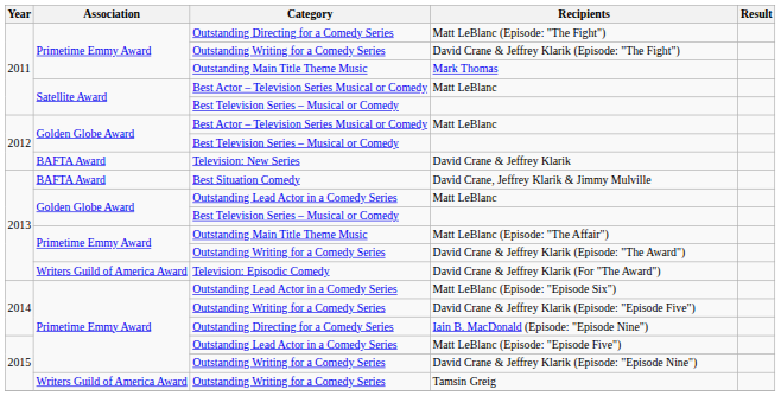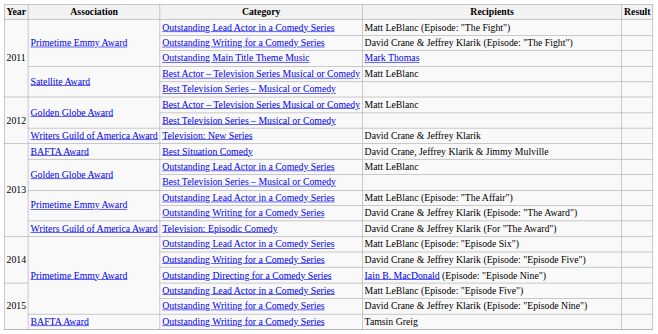Matt LeBlanc (Episode: "The Fight") | Category: Outstanding Directing for a Comedy Series -> Outstanding Lead Actor in a Comedy Series
David Crane & Jeffrey Klarik | Association: BAFTA Award -> Writers Guild of America Award
Matt LeBlanc (Episode: "The Affair") | Category: Outstanding Main Title Theme Music -> Outstanding Lead Actor in a Comedy Series
Tamsin Greig | Association: Writers Guild of America Award -> BAFTA Award
